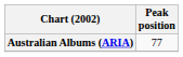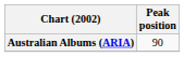Australian Albums (ARIA) | Peak position: 77 -> 90
